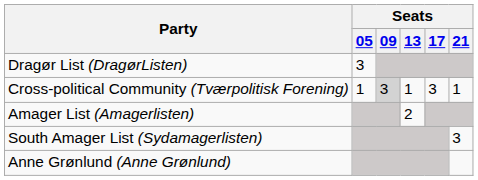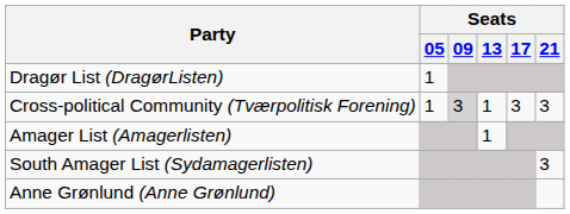Dragør List (DragørListen) | Seats / 05: 3 -> 1
Cross-political Community (Tværpolitisk Forening) | Seats / 21: 1 -> 3
Amager List (Amagerlisten) | Seats / 13: 2 -> 1
